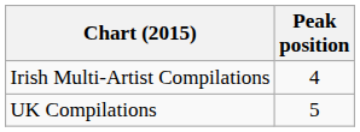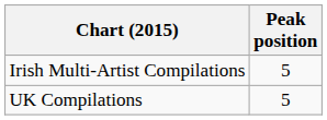Irish Multi-Artist Compilations | Peak position: 4 -> 5
